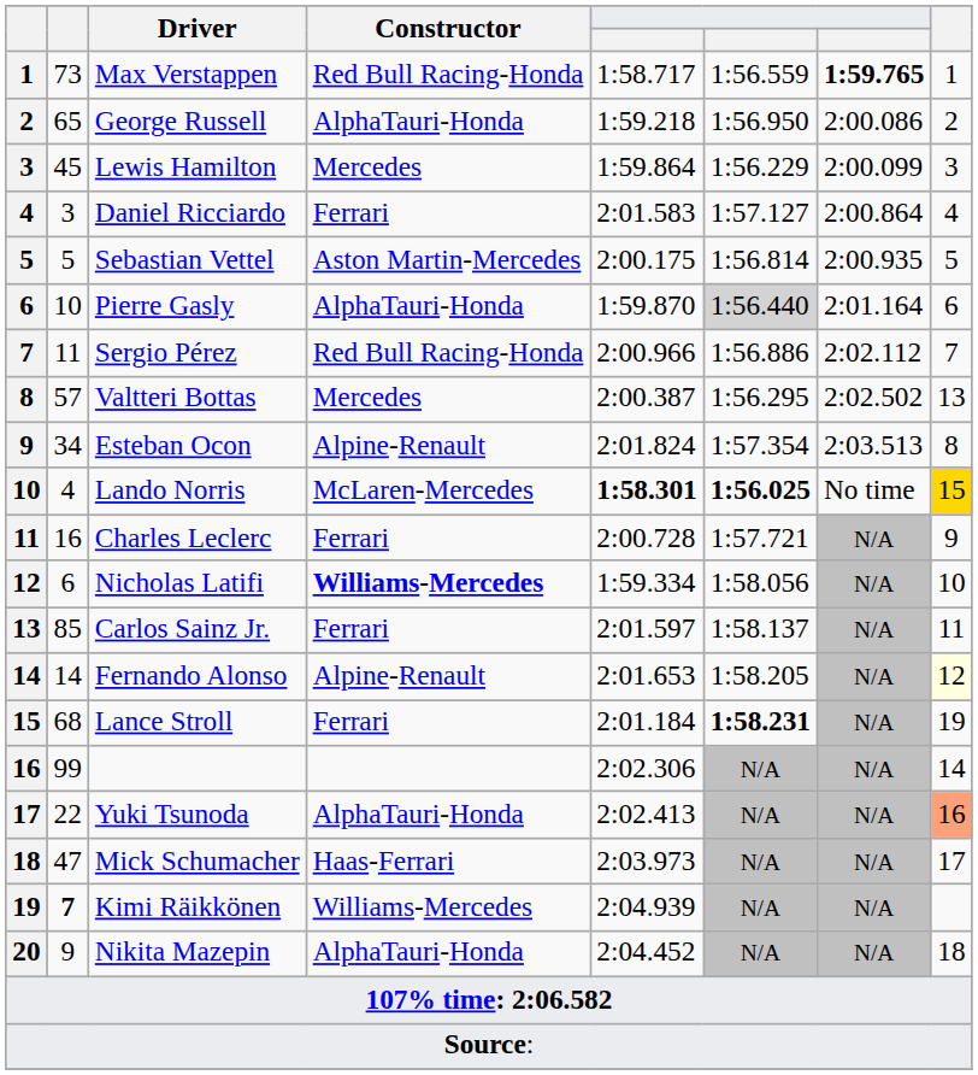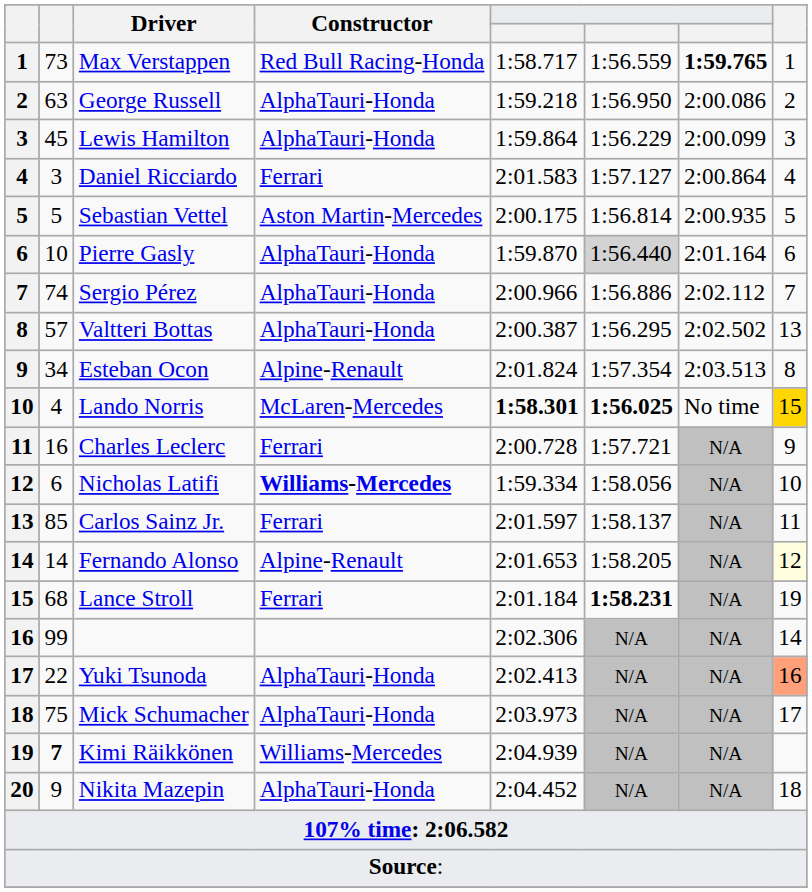George Russell | column 2: 65 -> 63
Lewis Hamilton | Constructor: Mercedes -> AlphaTauri-Honda
Sergio Pérez | column 2: 11 -> 74
Sergio Pérez | Constructor: Red Bull Racing-Honda -> AlphaTauri-Honda
Valtteri Bottas | Constructor: Mercedes -> AlphaTauri-Honda
Mick Schumacher | column 2: 47 -> 75
Mick Schumacher | Constructor: Haas-Ferrari -> AlphaTauri-Honda
